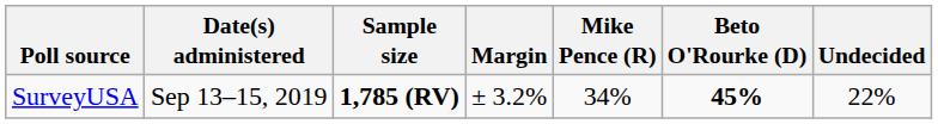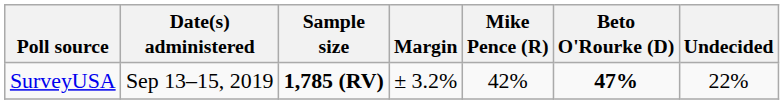SurveyUSA | Mike Pence (R): 34% -> 42%
SurveyUSA | Beto O'Rourke (D): 45% -> 47%
